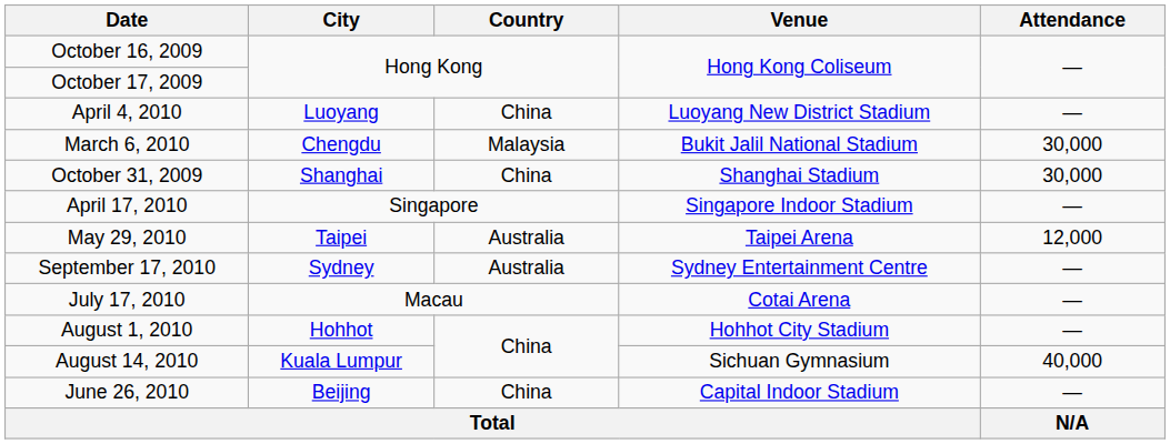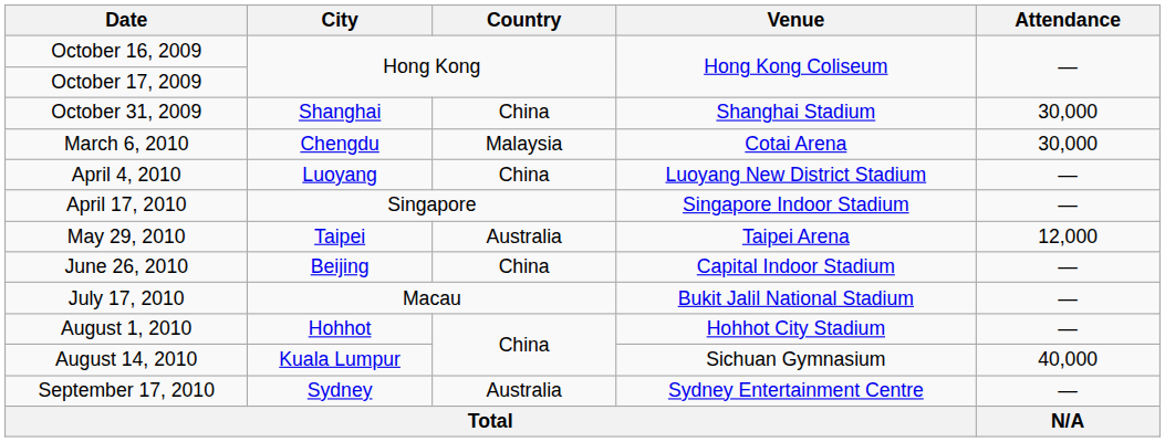rows swapped: October 31, 2009 <-> April 4, 2010
March 6, 2010 | Venue: Bukit Jalil National Stadium -> Cotai Arena
rows swapped: June 26, 2010 <-> September 17, 2010
July 17, 2010 | Venue: Cotai Arena -> Bukit Jalil National Stadium
